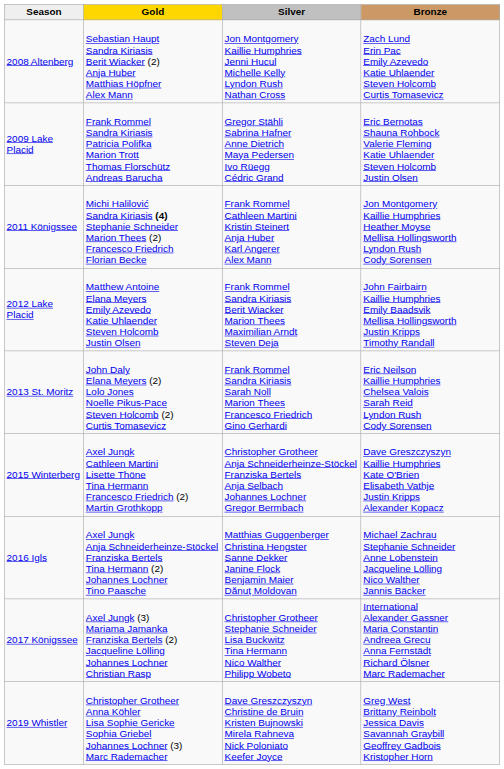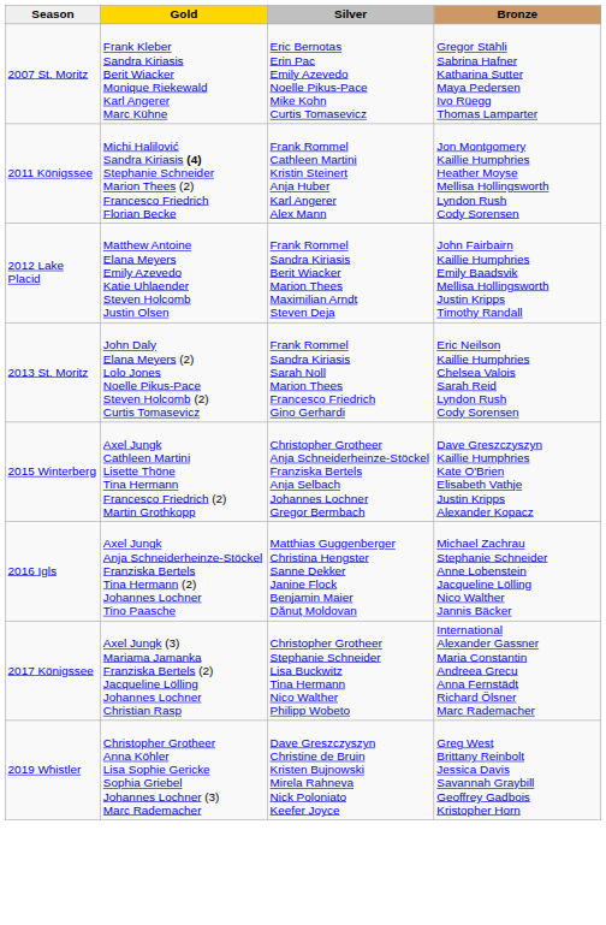+ row: 2007 St. Moritz | Frank Kleber Sandra Kiriasis Berit Wiacker Monique Riekewald Karl Angerer Marc Kühne | Eric Bernotas Erin Pac Emily Azevedo Noelle Pikus-Pace Mike Kohn Curtis Tomasevicz | Gregor Stähli Sabrina Hafner Katharina Sutter Maya Pedersen Ivo Rüegg Thomas Lamparter
- row: 2008 Altenberg | Sebastian Haupt Sandra Kiriasis Berit Wiacker (2) Anja Huber Matthias Höpfner Alex Mann | Jon Montgomery Kaillie Humphries Jenni Hucul Michelle Kelly Lyndon Rush Nathan Cross | Zach Lund Erin Pac Emily Azevedo Katie Uhlaender Steven Holcomb Curtis Tomasevicz
- row: 2009 Lake Placid | Frank Rommel Sandra Kiriasis Patricia Polifka Marion Trott Thomas Florschütz Andreas Barucha | Gregor Stähli Sabrina Hafner Anne Dietrich Maya Pedersen Ivo Rüegg Cédric Grand | Eric Bernotas Shauna Rohbock Valerie Fleming Katie Uhlaender Steven Holcomb Justin Olsen
